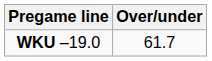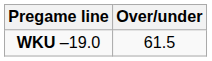WKU –19.0 | Over/under: 61.7 -> 61.5
